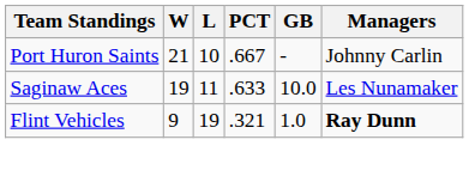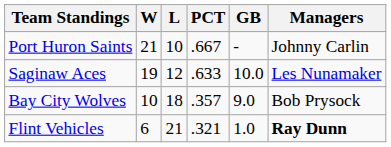Saginaw Aces | L: 11 -> 12
+ row: Bay City Wolves | 10 | 18 | .357 | 9.0 | Bob Prysock
Flint Vehicles | W: 9 -> 6
Flint Vehicles | L: 19 -> 21
